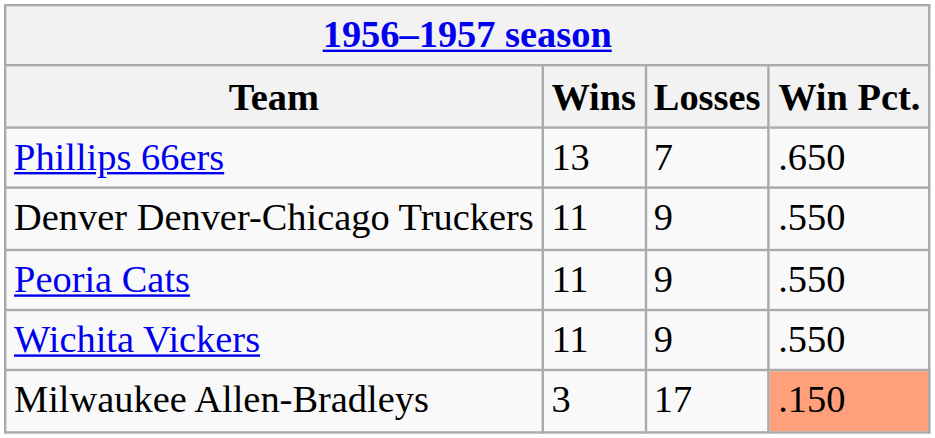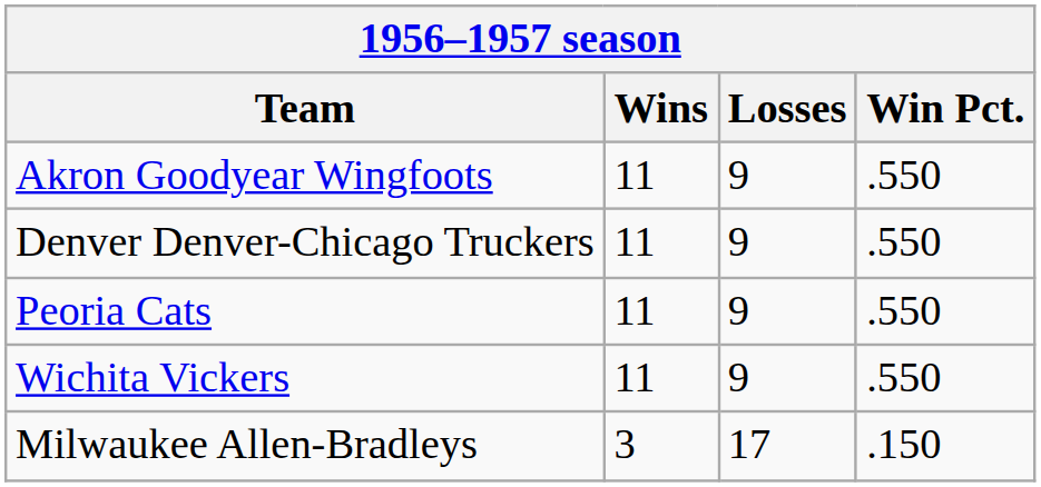- row: Phillips 66ers | 13 | 7 | .650
+ row: Akron Goodyear Wingfoots | 11 | 9 | .550
Milwaukee Allen-Bradleys | Win Pct.: lightsalmon background -> no background
